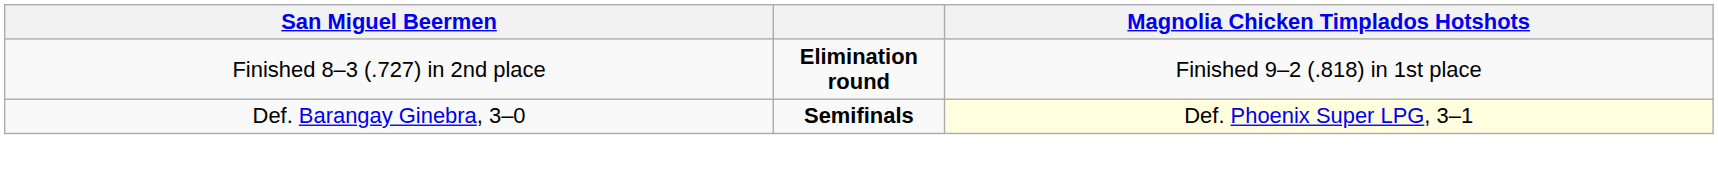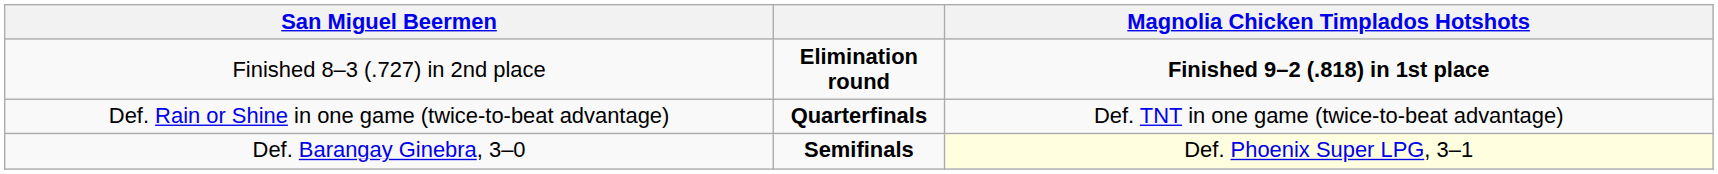Finished 8–3 (.727) in 2nd place | Magnolia Chicken Timplados Hotshots: normal -> bold
+ row: Def. Rain or Shine in one game (twice-to-beat advantage) | Quarterfinals | Def. TNT in one game (twice-to-beat advantage)
